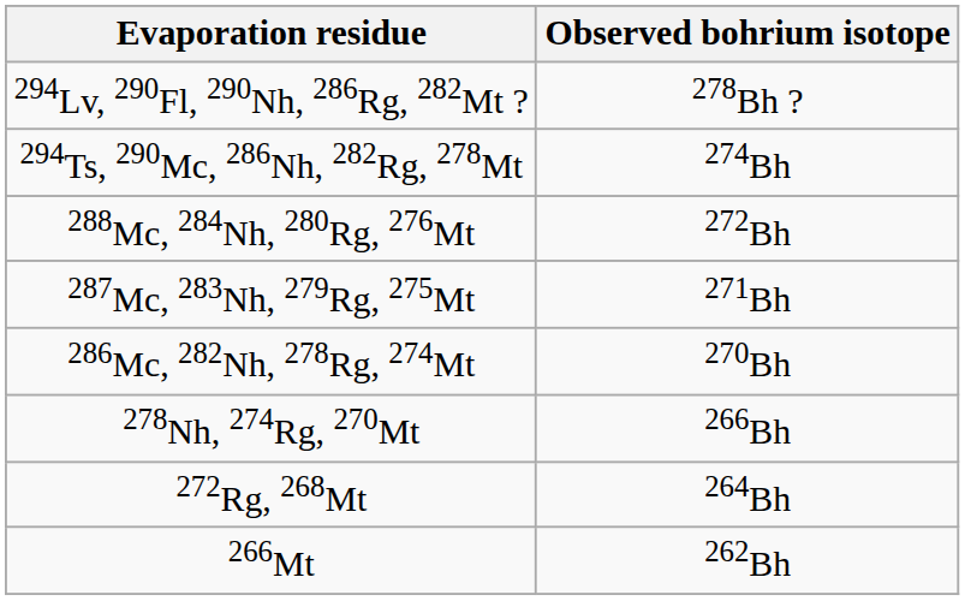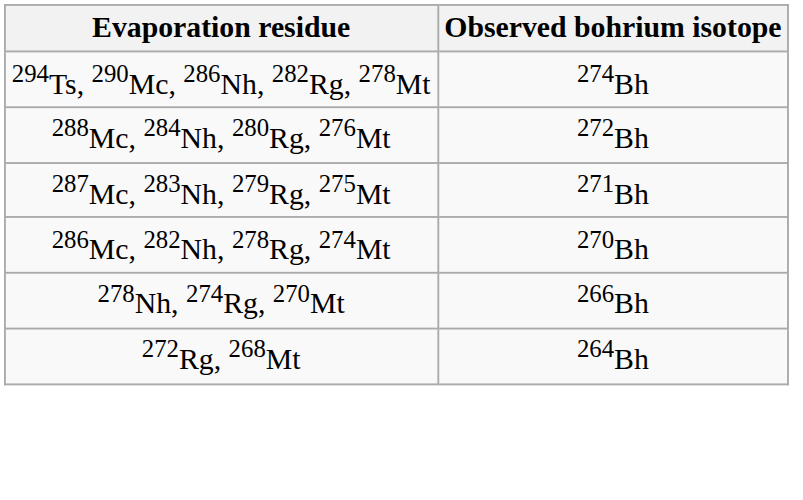- row: 294Lv, 290Fl, 290Nh, 286Rg, 282Mt ? | 278Bh ?
- row: 266Mt | 262Bh
